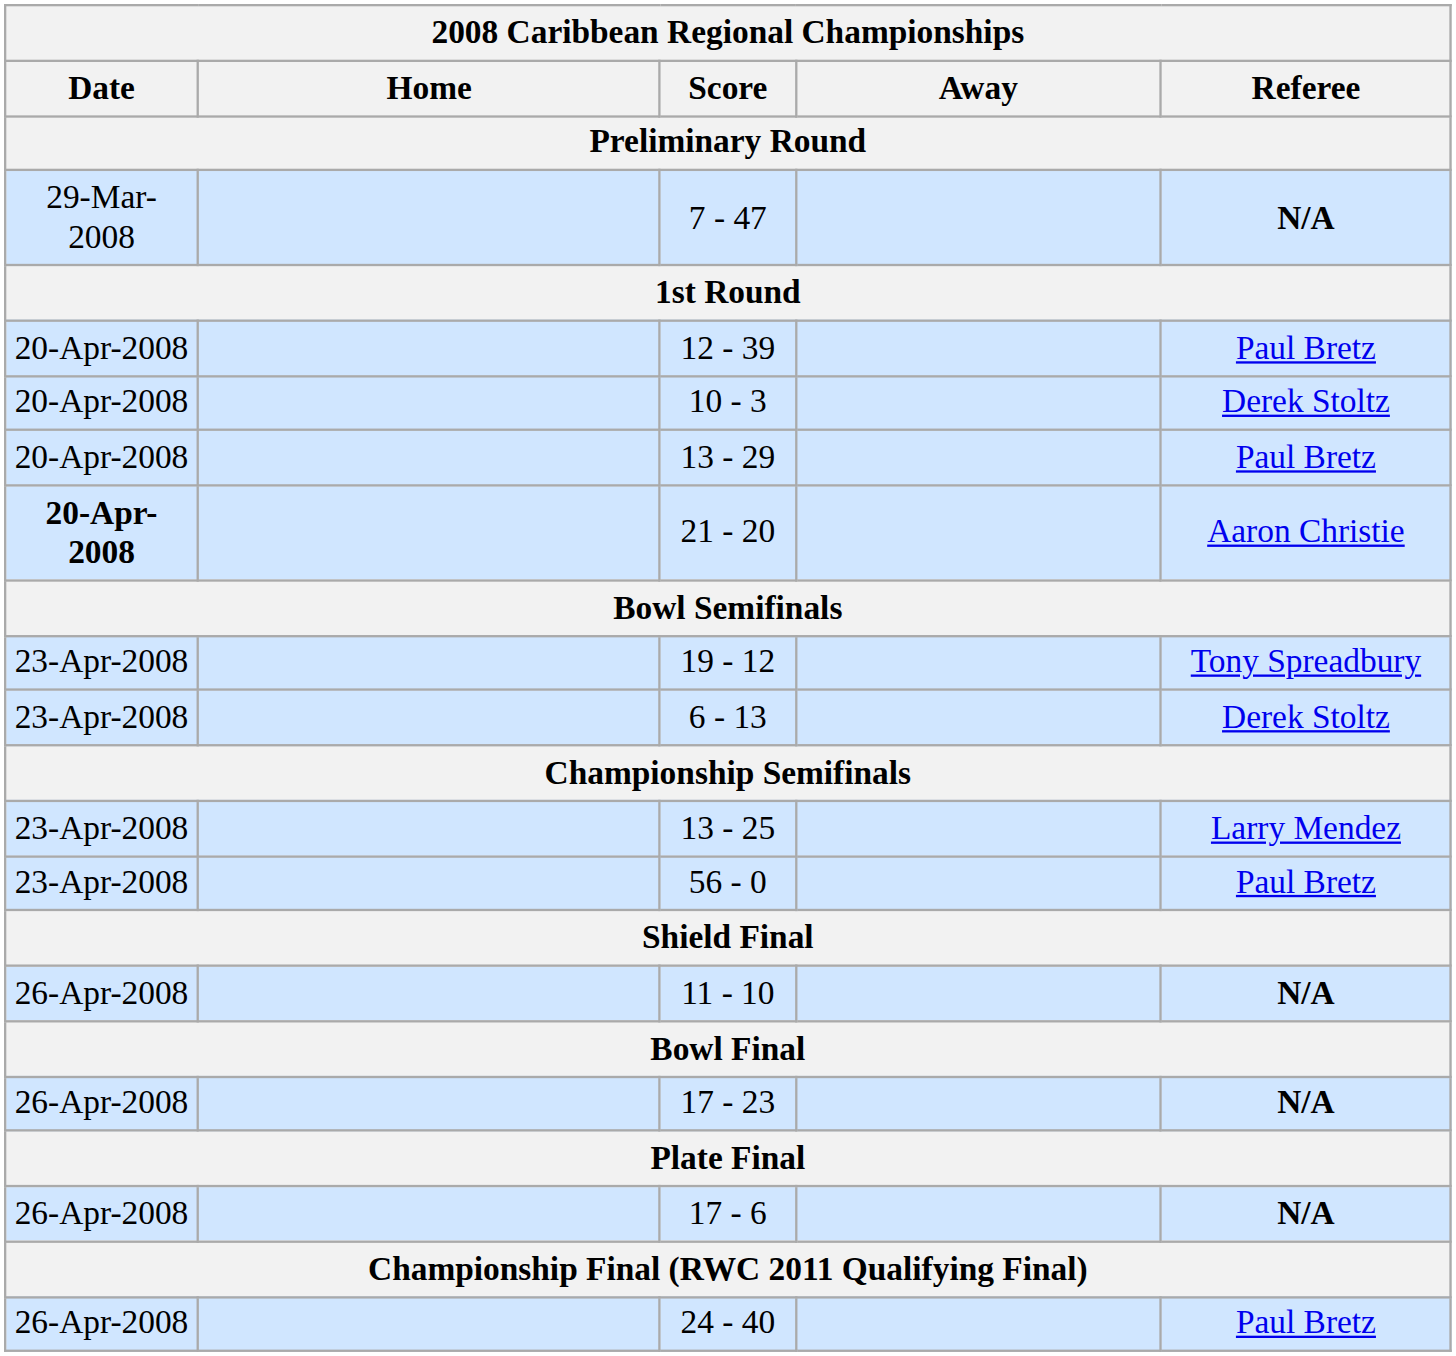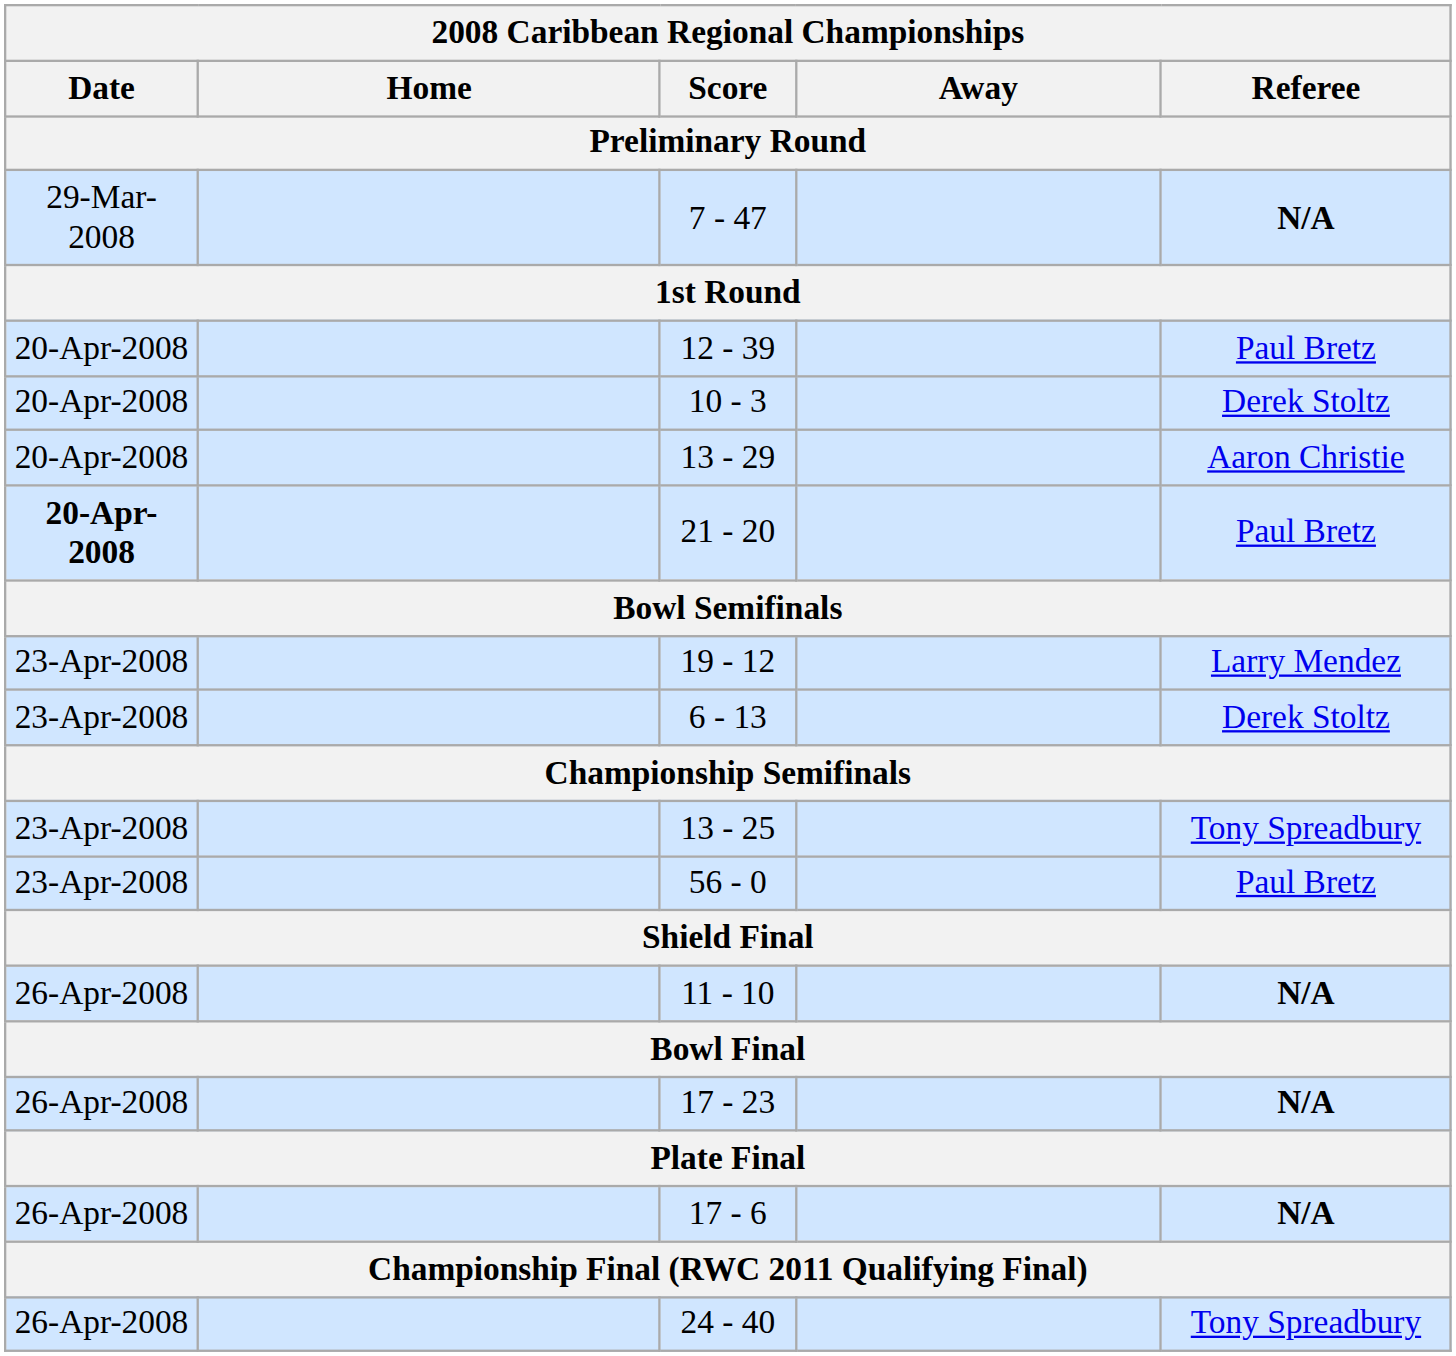13 - 29 | Referee: Paul Bretz -> Aaron Christie
21 - 20 | Referee: Aaron Christie -> Paul Bretz
19 - 12 | Referee: Tony Spreadbury -> Larry Mendez
13 - 25 | Referee: Larry Mendez -> Tony Spreadbury
24 - 40 | Referee: Paul Bretz -> Tony Spreadbury
